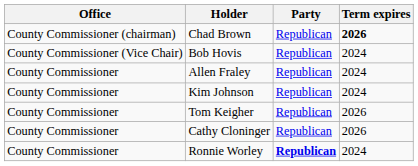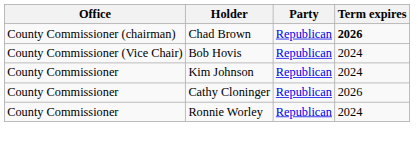- row: County Commissioner | Allen Fraley | Republican | 2024
- row: County Commissioner | Tom Keigher | Republican | 2026
Ronnie Worley | Party: bold -> normal
